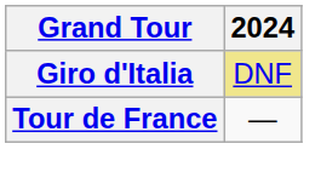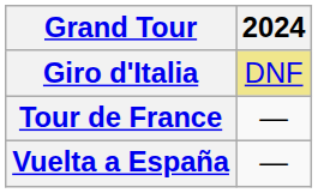+ row: Vuelta a España | —
